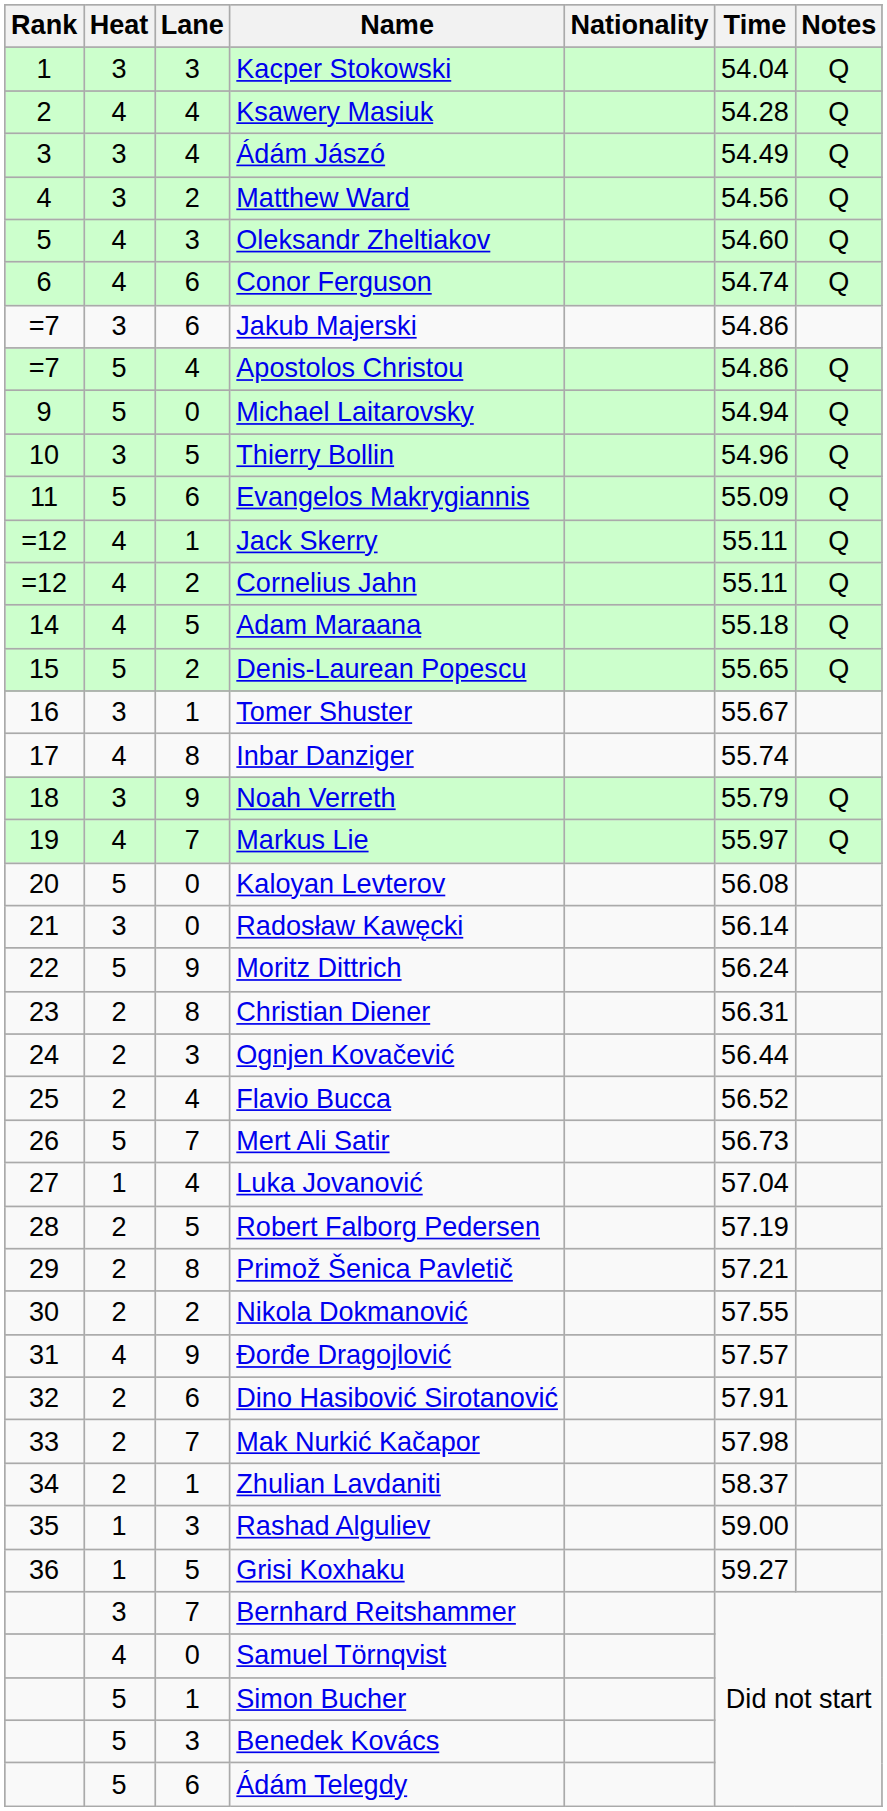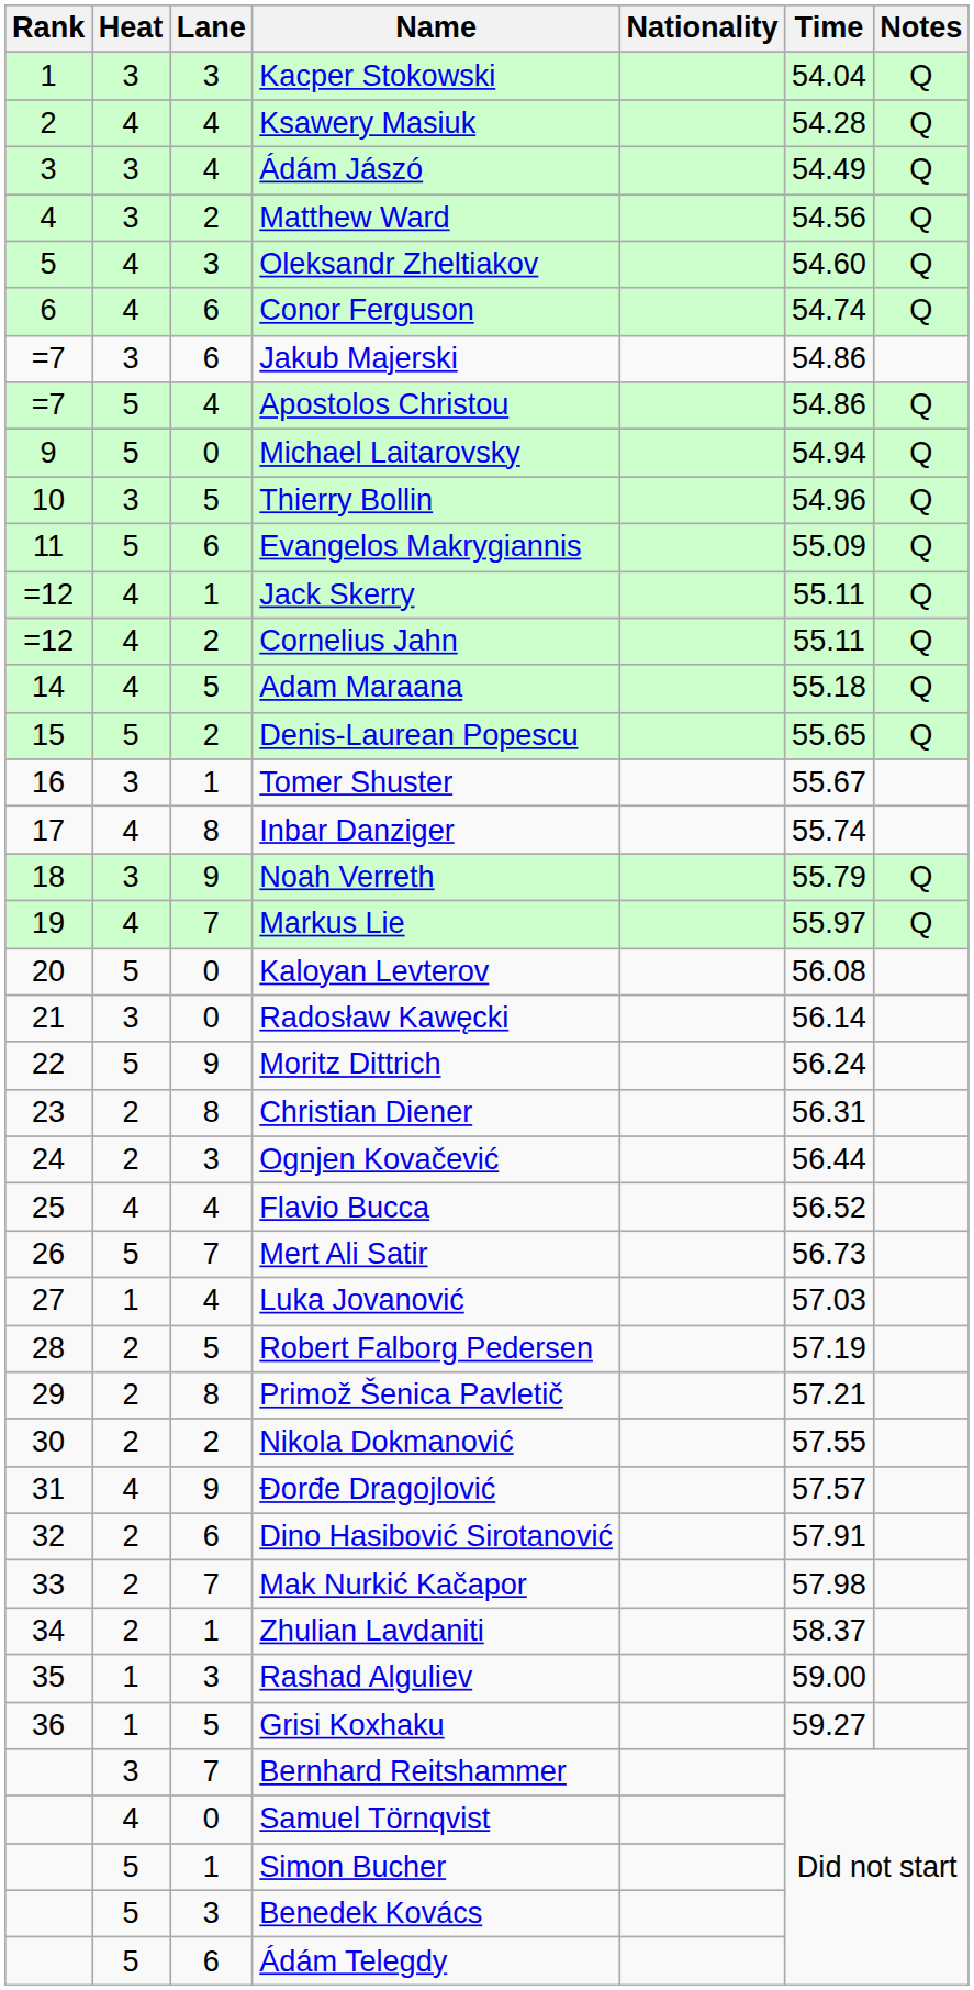Flavio Bucca | Heat: 2 -> 4
Luka Jovanović | Time: 57.04 -> 57.03
